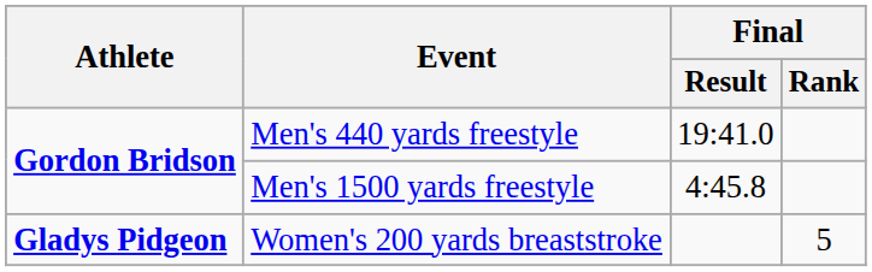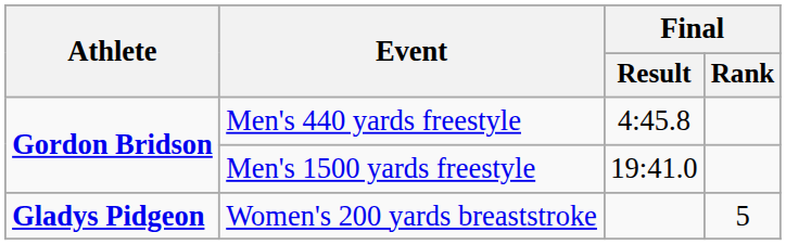Men's 440 yards freestyle | Final / Result: 19:41.0 -> 4:45.8
Men's 1500 yards freestyle | Final / Result: 4:45.8 -> 19:41.0
